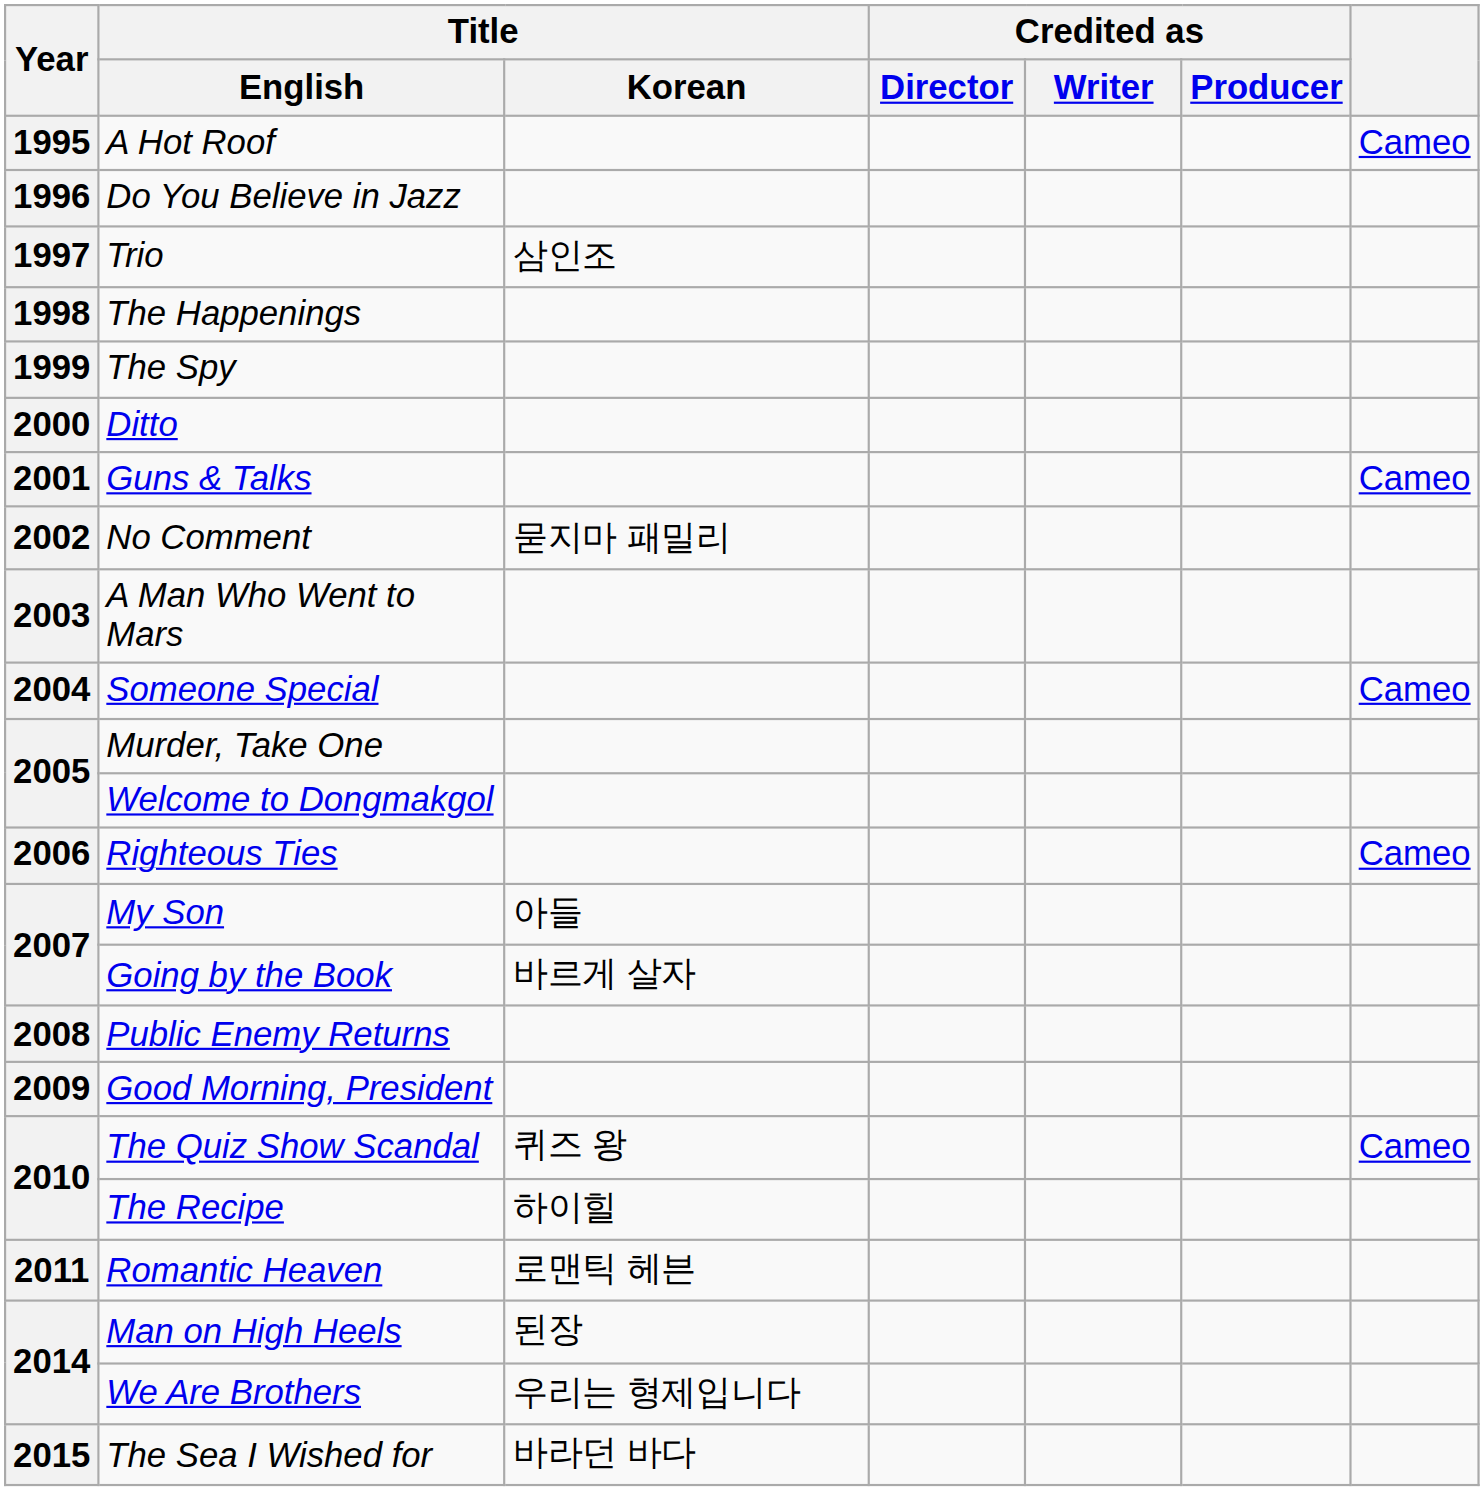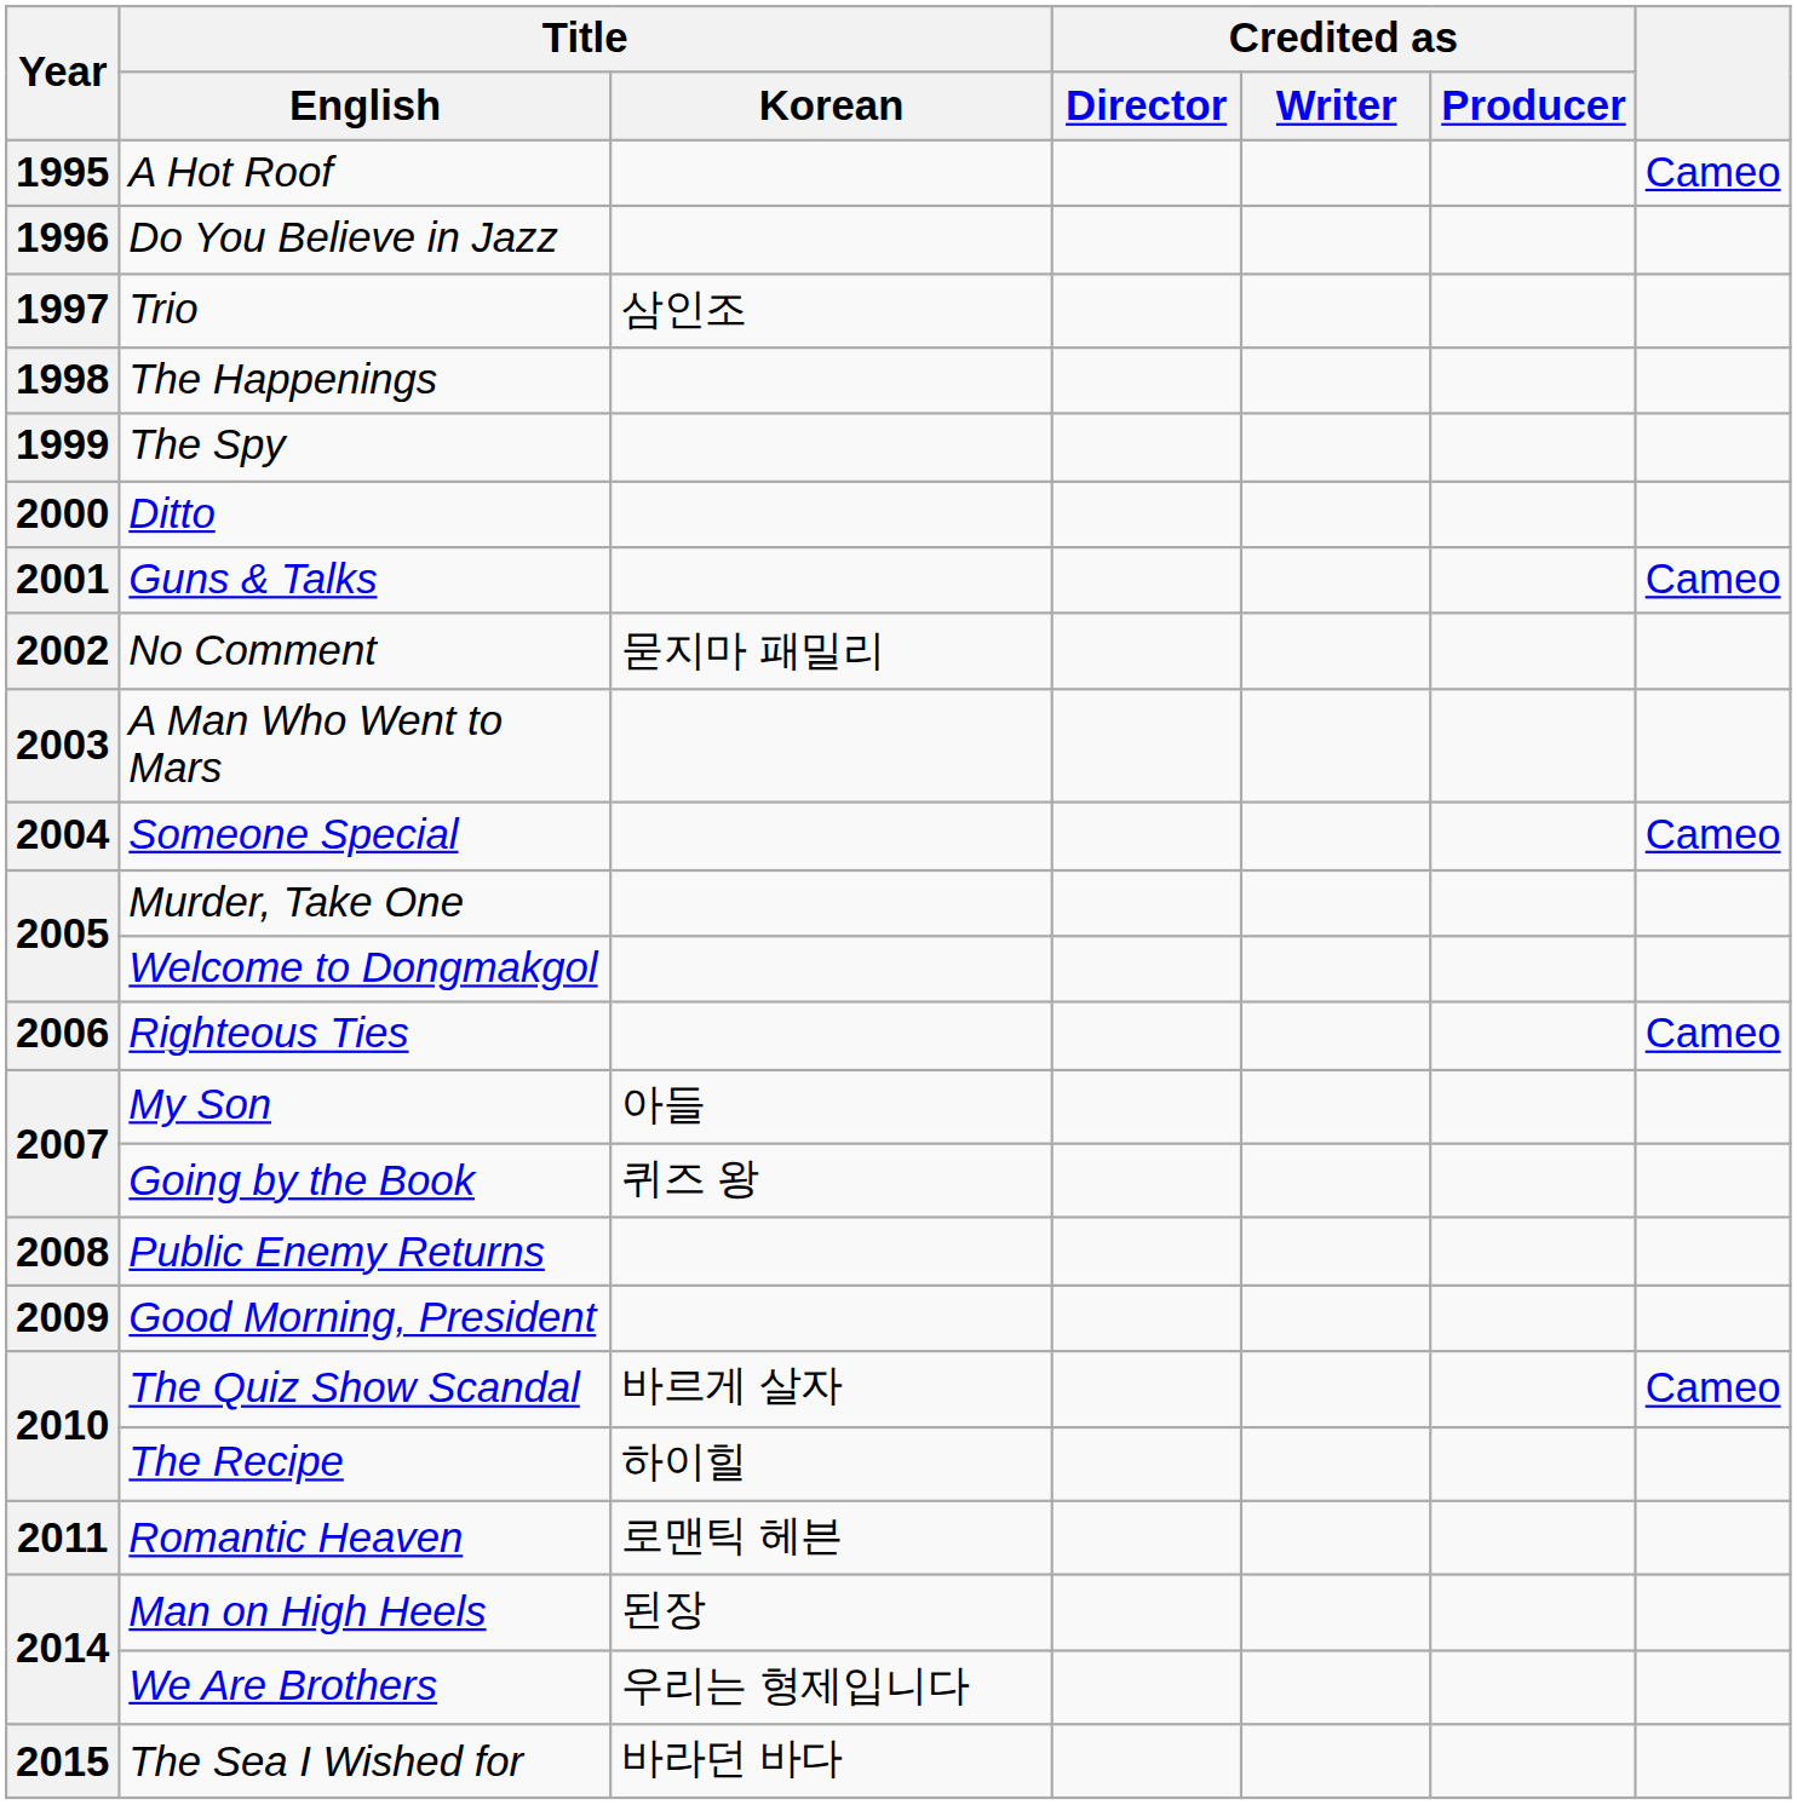Going by the Book | Title / Korean: 바르게 살자 -> 퀴즈 왕
The Quiz Show Scandal | Title / Korean: 퀴즈 왕 -> 바르게 살자
